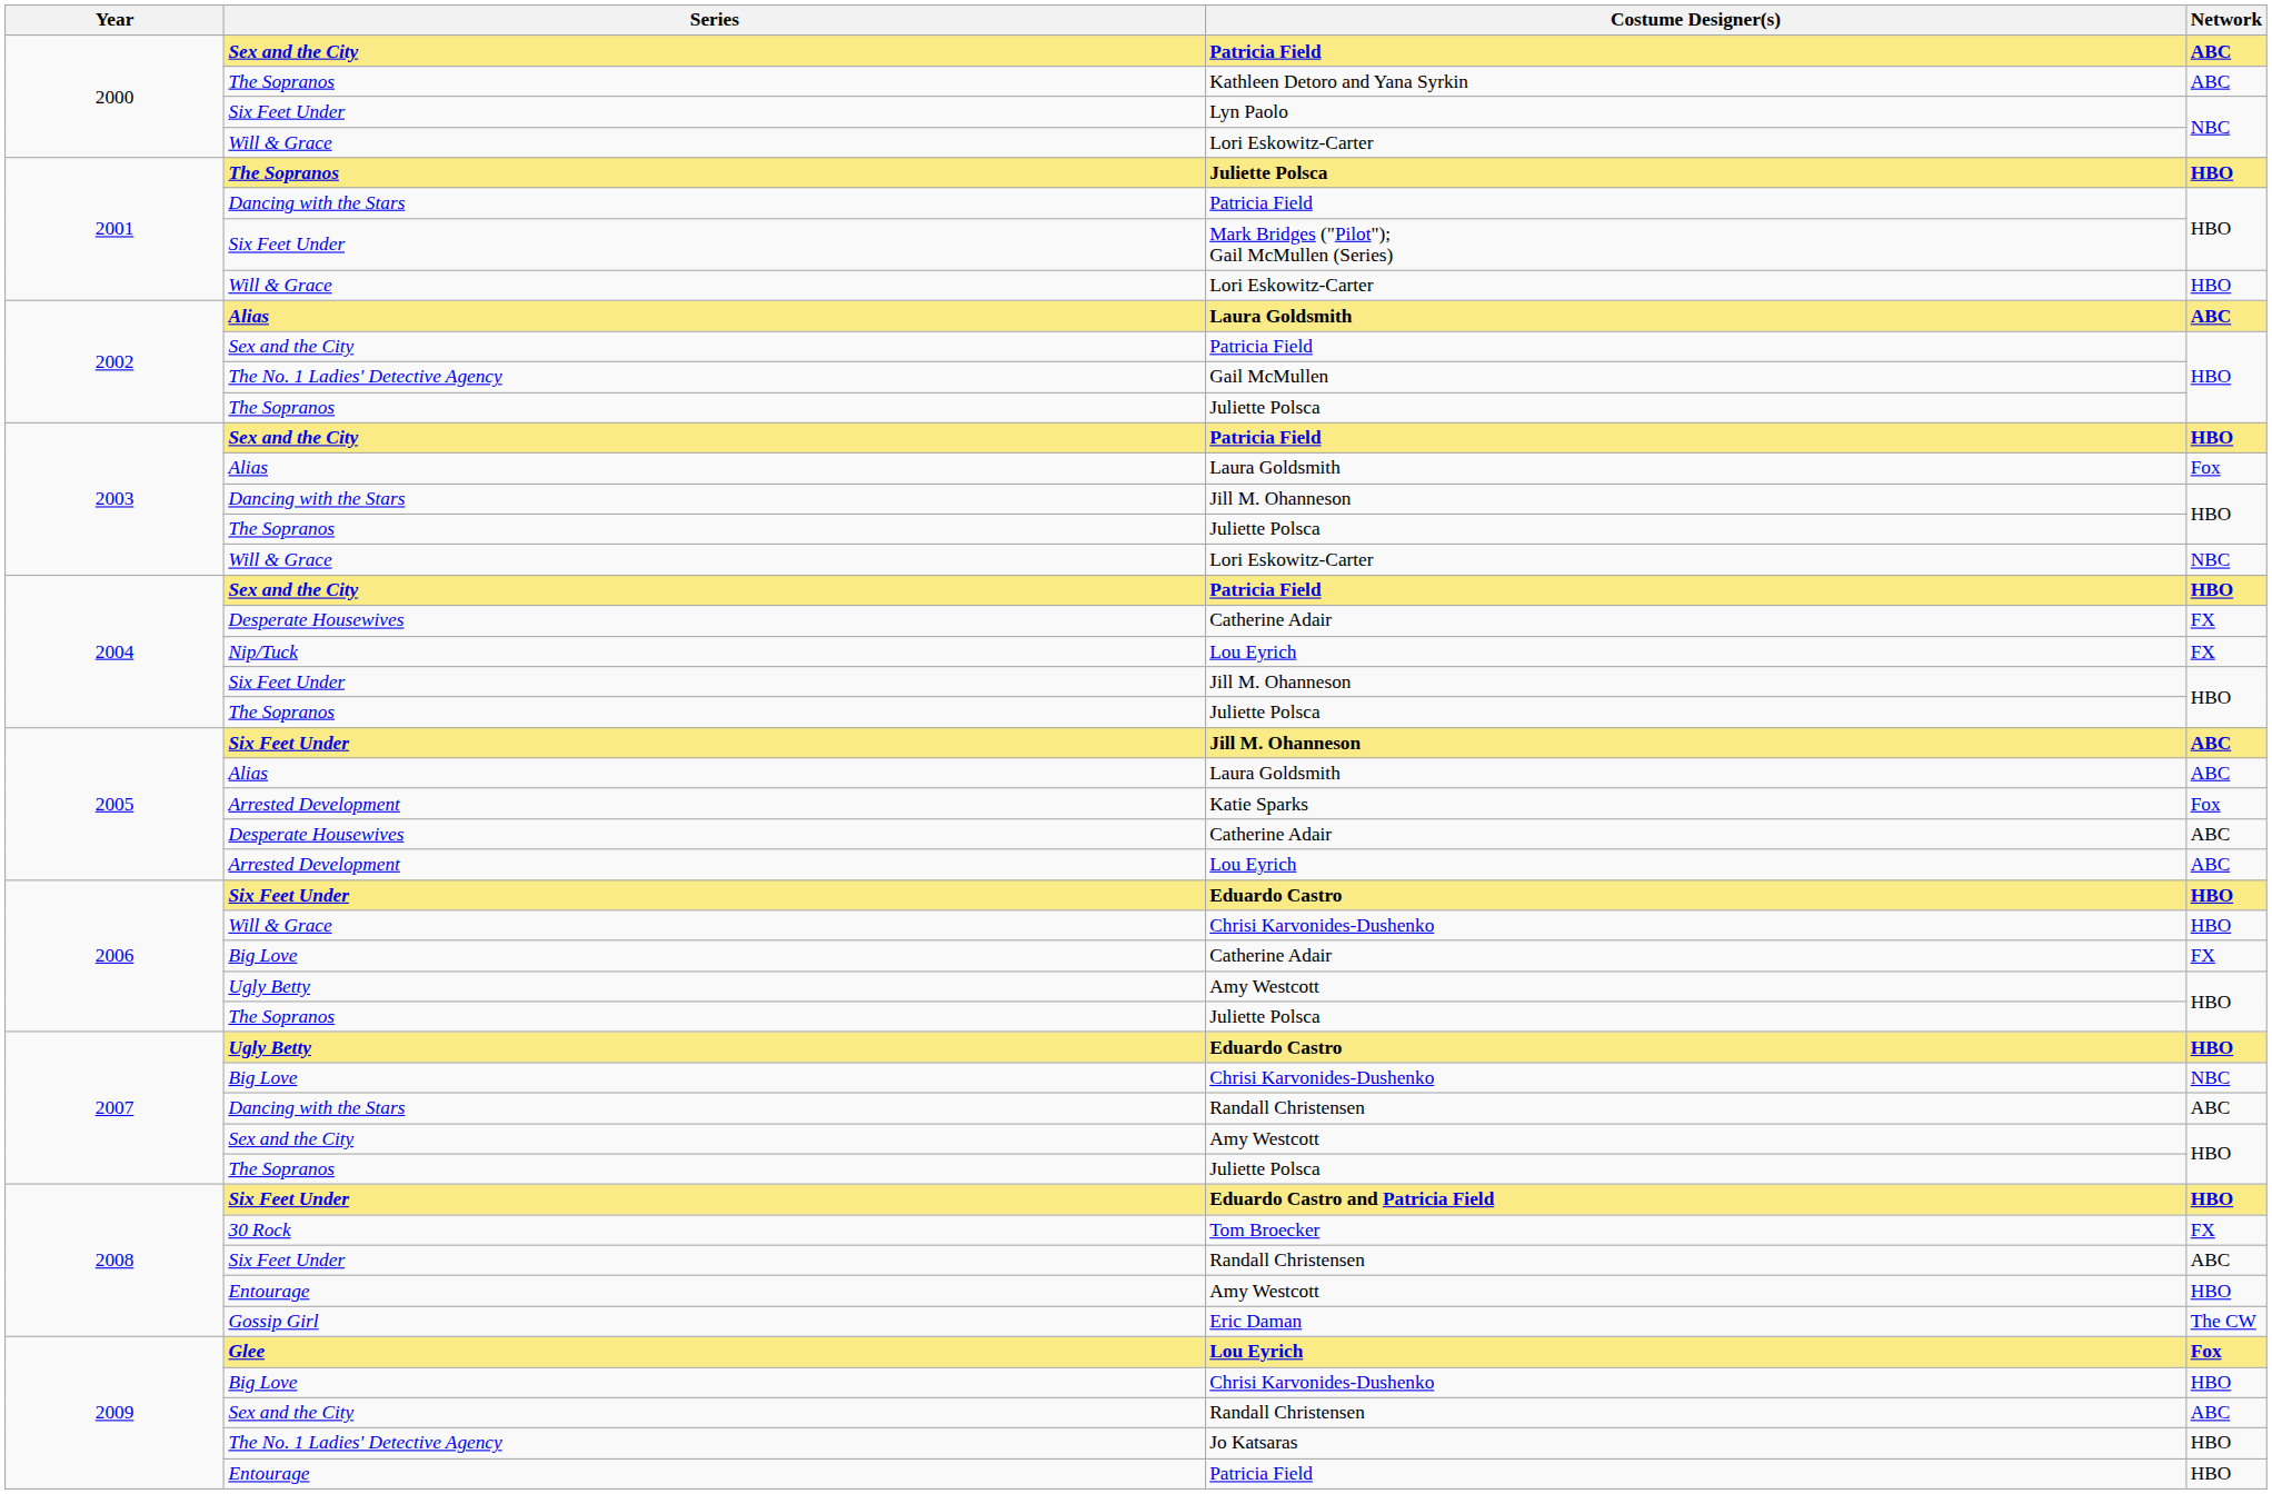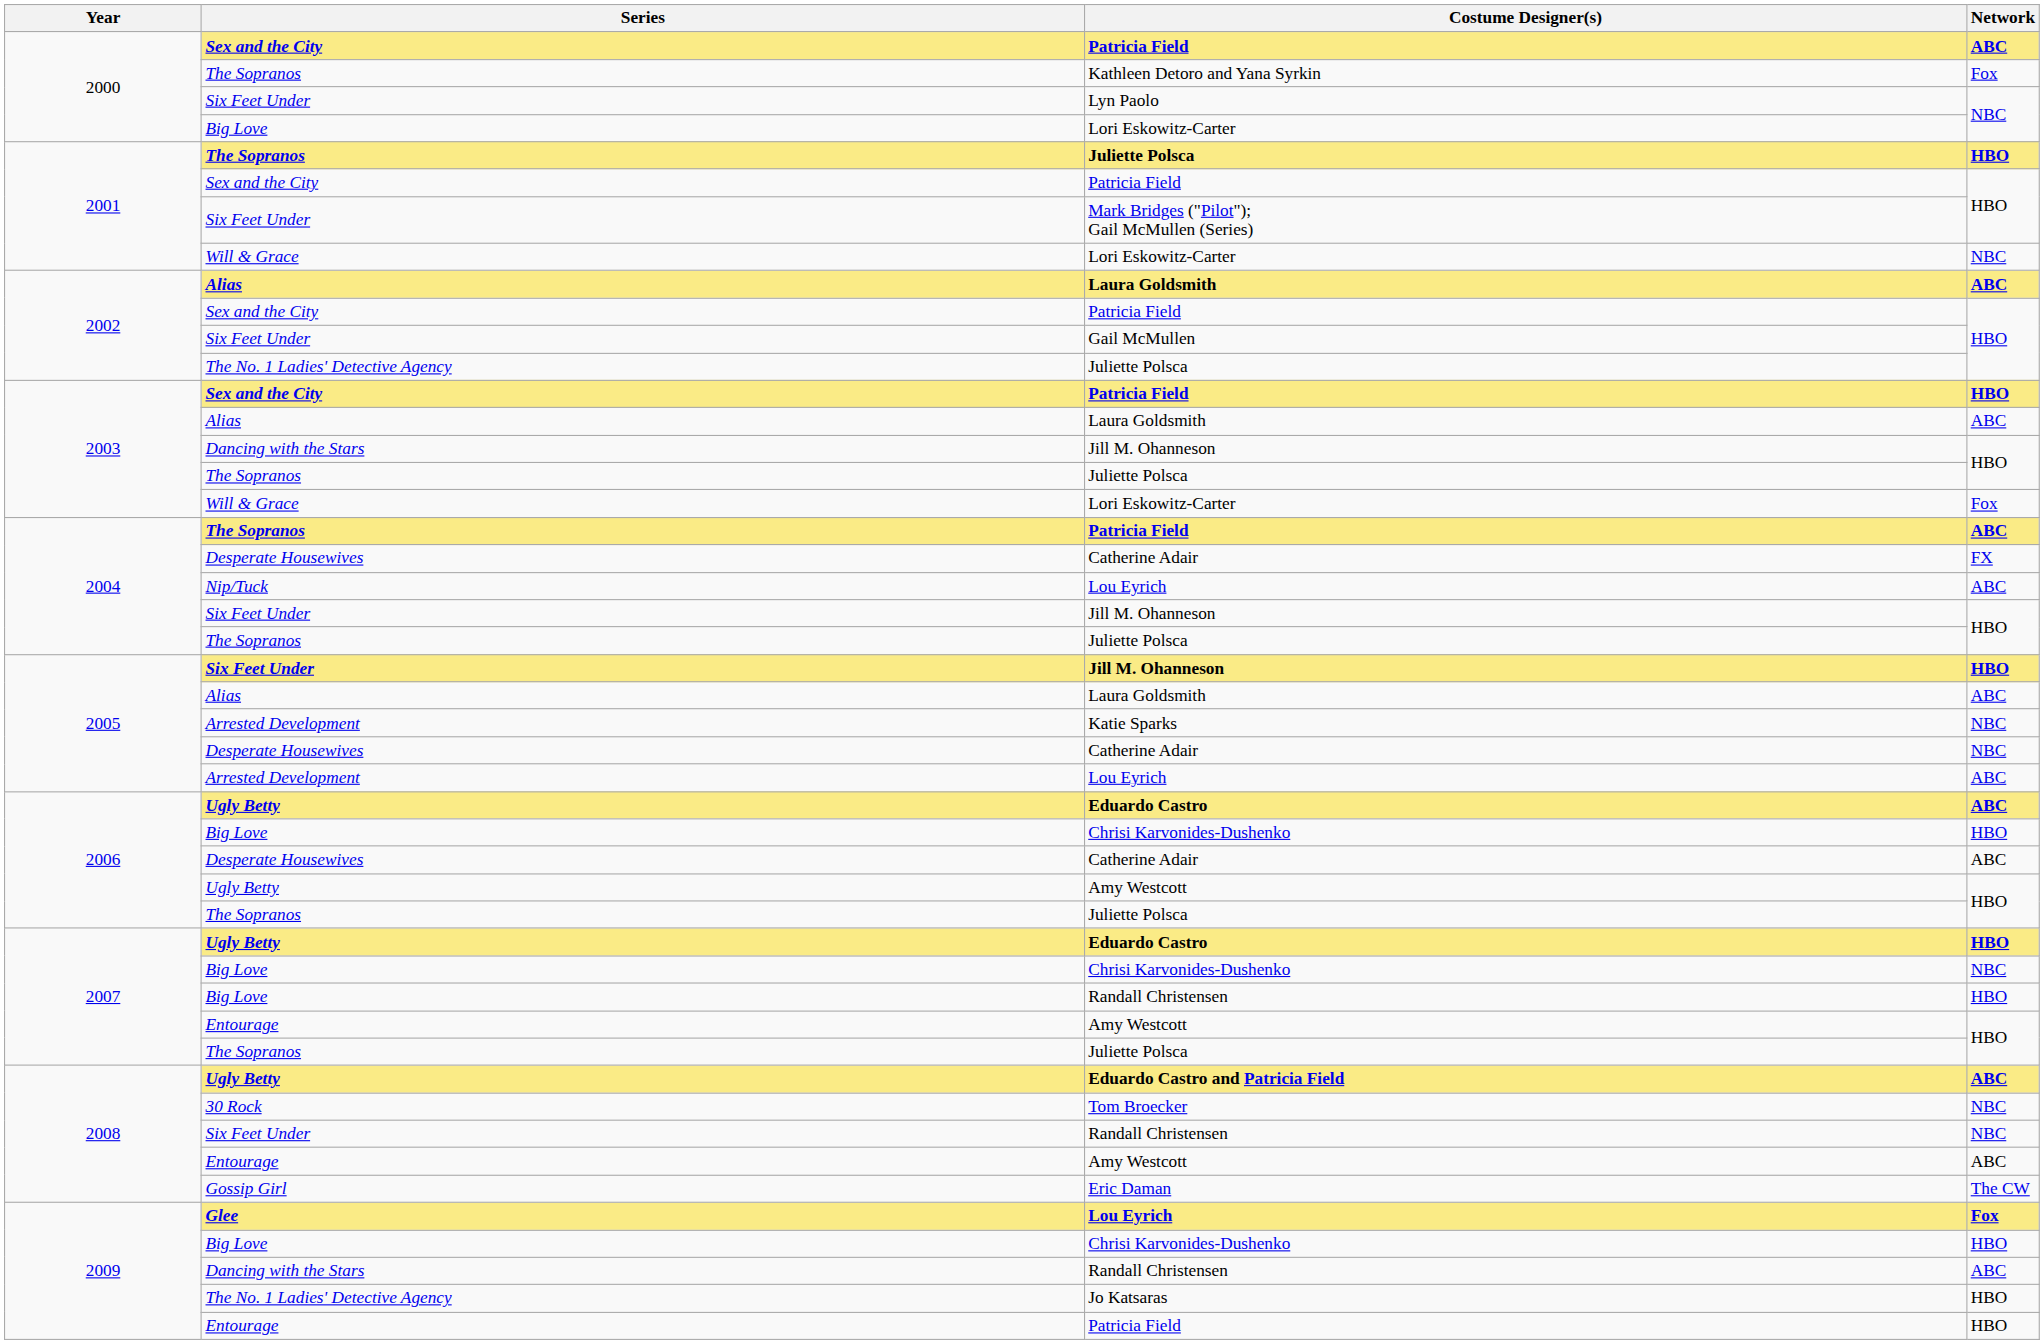Kathleen Detoro and Yana Syrkin | Network: ABC -> Fox
2000 / Lori Eskowitz-Carter | Series: Will & Grace -> Big Love
2001 / Patricia Field | Series: Dancing with the Stars -> Sex and the City
2001 / Lori Eskowitz-Carter | Network: HBO -> NBC
Gail McMullen | Series: The No. 1 Ladies' Detective Agency -> Six Feet Under
2002 / Juliette Polsca | Series: The Sopranos -> The No. 1 Ladies' Detective Agency
2003 / Laura Goldsmith | Network: Fox -> ABC
2003 / Lori Eskowitz-Carter | Network: NBC -> Fox
2004 / Patricia Field | Series: Sex and the City -> The Sopranos
2004 / Patricia Field | Network: HBO -> ABC
2004 / Lou Eyrich | Network: FX -> ABC
2005 / Jill M. Ohanneson | Network: ABC -> HBO
Katie Sparks | Network: Fox -> NBC
2005 / Catherine Adair | Network: ABC -> NBC
2006 / Eduardo Castro | Series: Six Feet Under -> Ugly Betty
2006 / Eduardo Castro | Network: HBO -> ABC
2006 / Chrisi Karvonides-Dushenko | Series: Will & Grace -> Big Love
2006 / Catherine Adair | Series: Big Love -> Desperate Housewives
2006 / Catherine Adair | Network: FX -> ABC
2007 / Randall Christensen | Series: Dancing with the Stars -> Big Love
2007 / Randall Christensen | Network: ABC -> HBO
2007 / Amy Westcott | Series: Sex and the City -> Entourage
Eduardo Castro and Patricia Field | Series: Six Feet Under -> Ugly Betty
Eduardo Castro and Patricia Field | Network: HBO -> ABC
Tom Broecker | Network: FX -> NBC
2008 / Randall Christensen | Network: ABC -> NBC
2008 / Amy Westcott | Network: HBO -> ABC
2009 / Randall Christensen | Series: Sex and the City -> Dancing with the Stars
